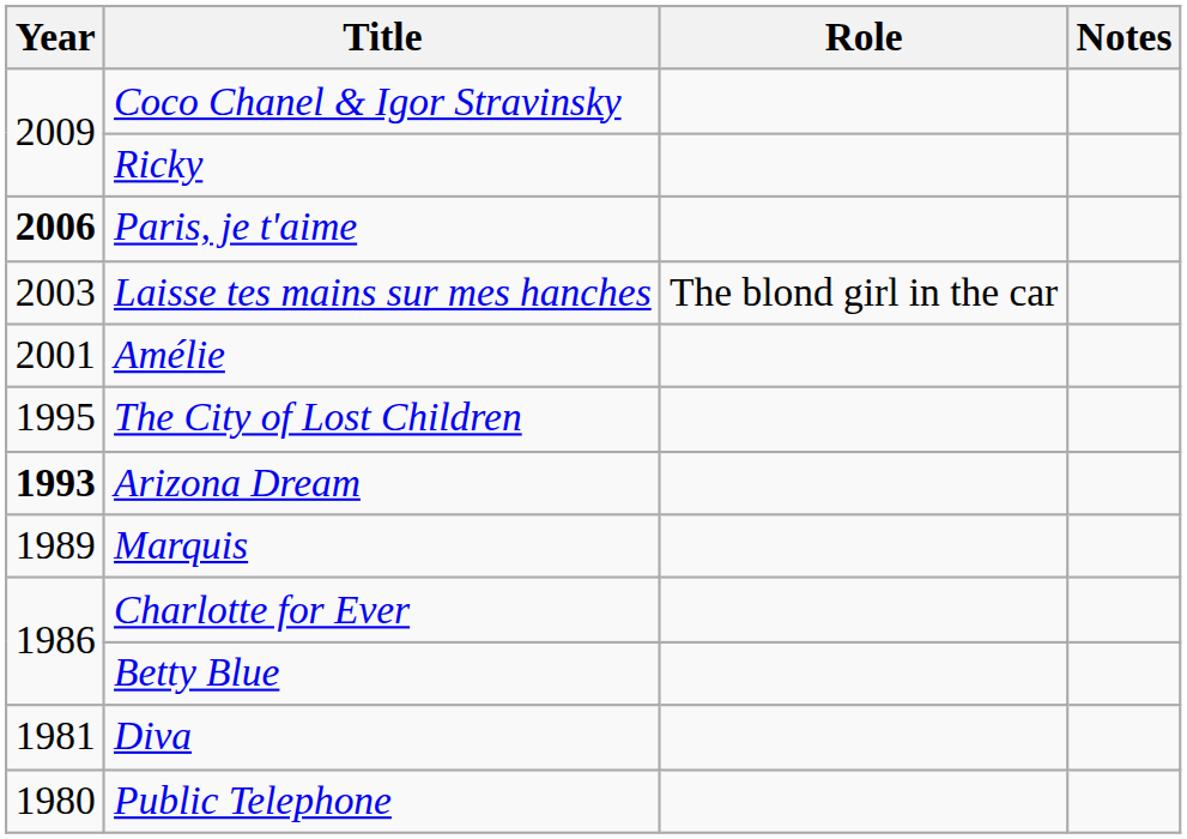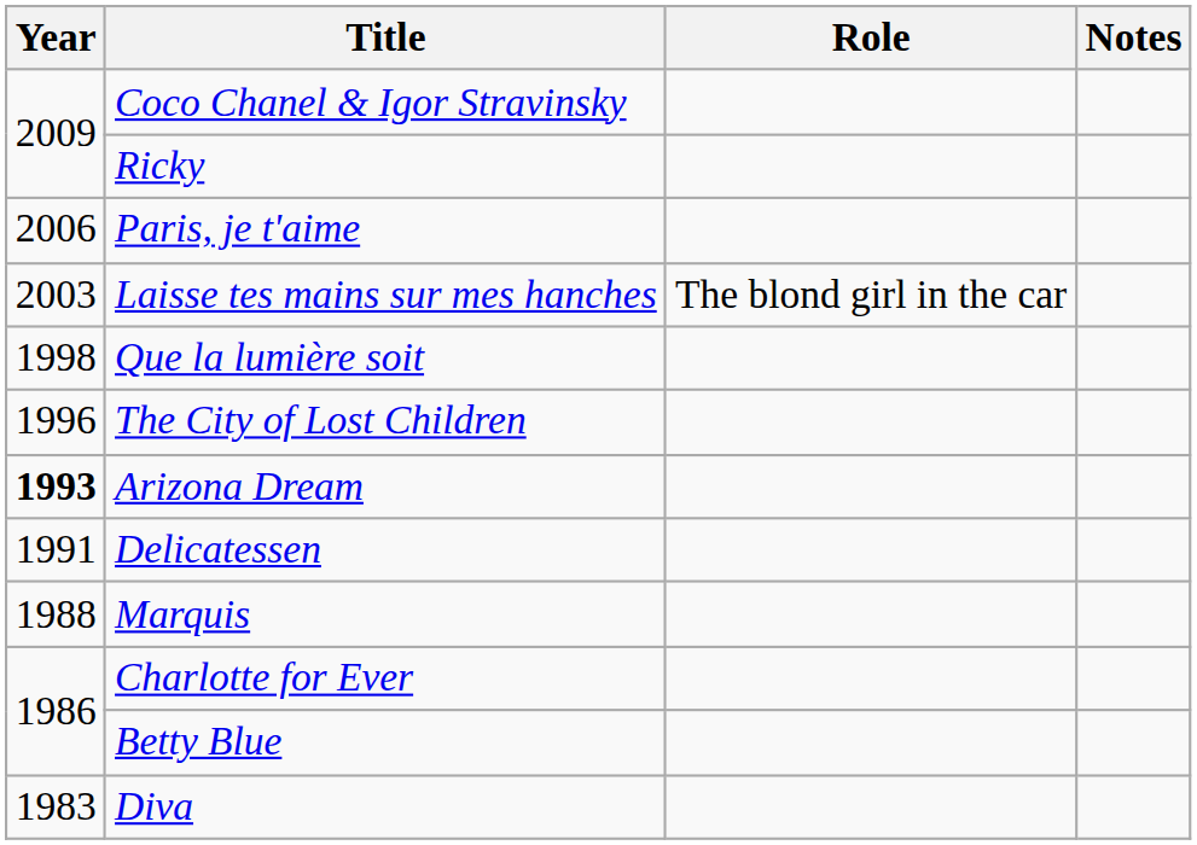Paris, je t'aime | Year: bold -> normal
- row: 2001 | Amélie
+ row: 1998 | Que la lumière soit
The City of Lost Children | Year: 1995 -> 1996
+ row: 1991 | Delicatessen
Marquis | Year: 1989 -> 1988
Diva | Year: 1981 -> 1983
- row: 1980 | Public Telephone
